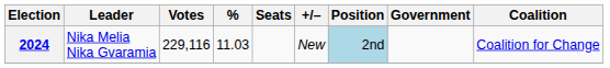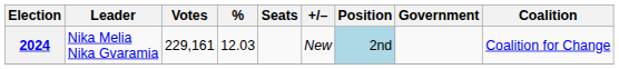2024 | Votes: 229,116 -> 229,161
2024 | %: 11.03 -> 12.03
